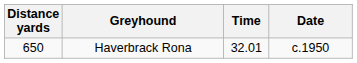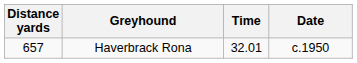Haverbrack Rona | Distance yards: 650 -> 657
